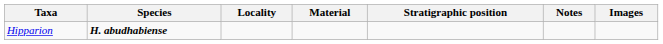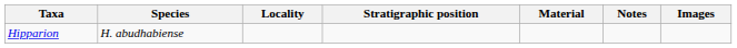columns swapped: Stratigraphic position <-> Material
Hipparion | Species: bold -> normal
